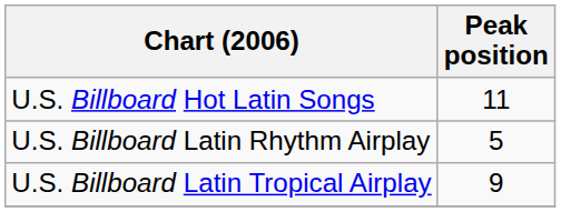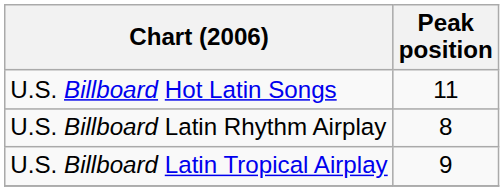U.S. Billboard Latin Rhythm Airplay | Peak position: 5 -> 8
